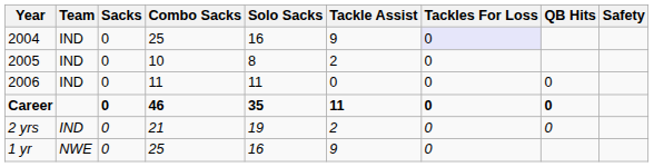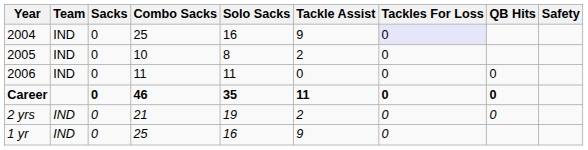1 yr | Team: NWE -> IND
